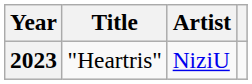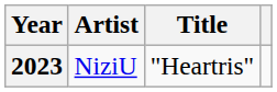columns swapped: Title <-> Artist
